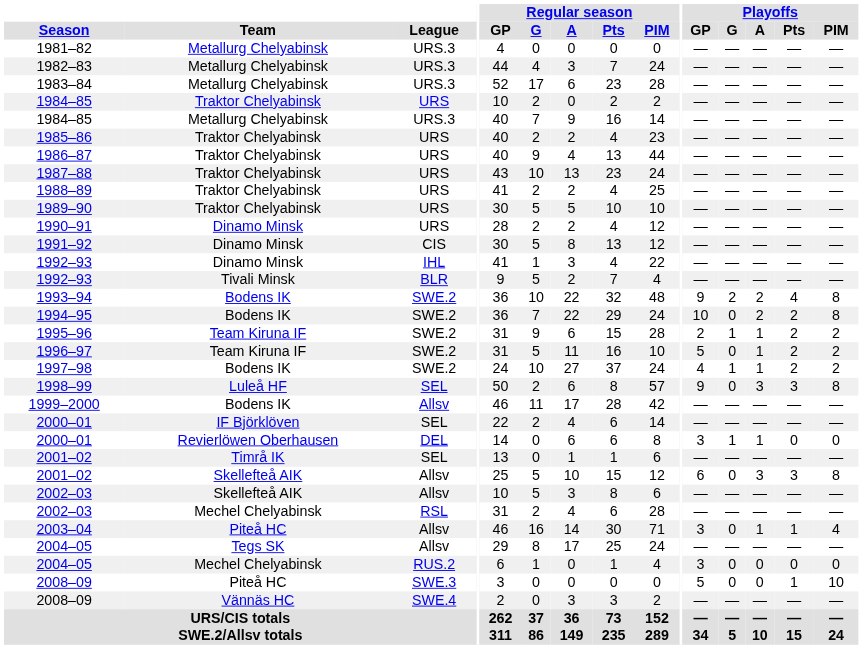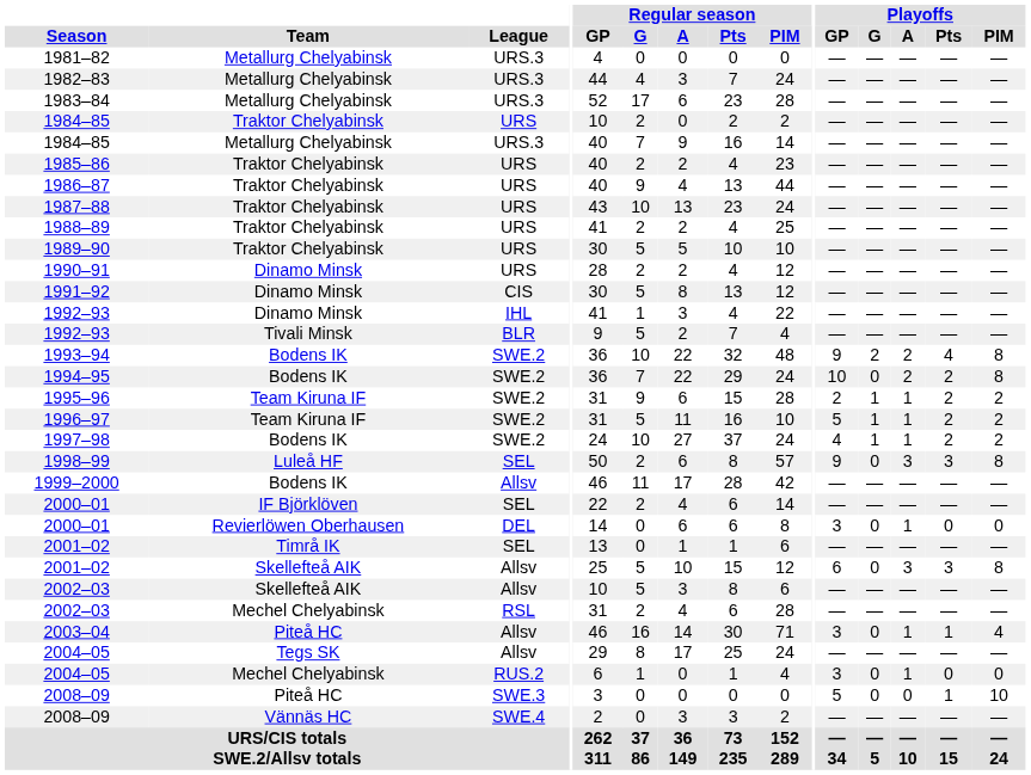1996–97 | Playoffs / G: 0 -> 1
2000–01 / Revierlöwen Oberhausen | Playoffs / G: 1 -> 0
2004–05 / Mechel Chelyabinsk | Playoffs / A: 0 -> 1
